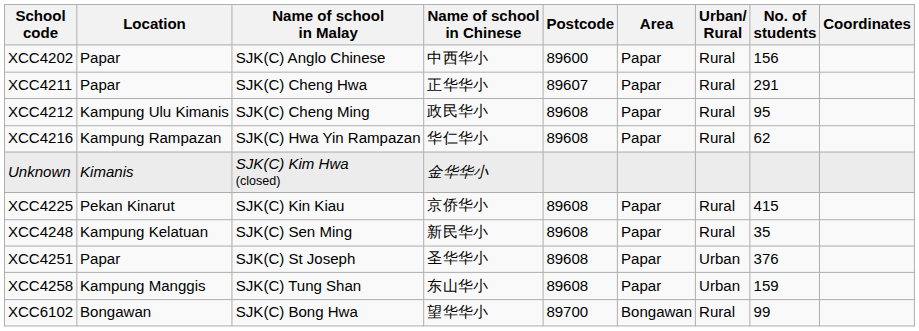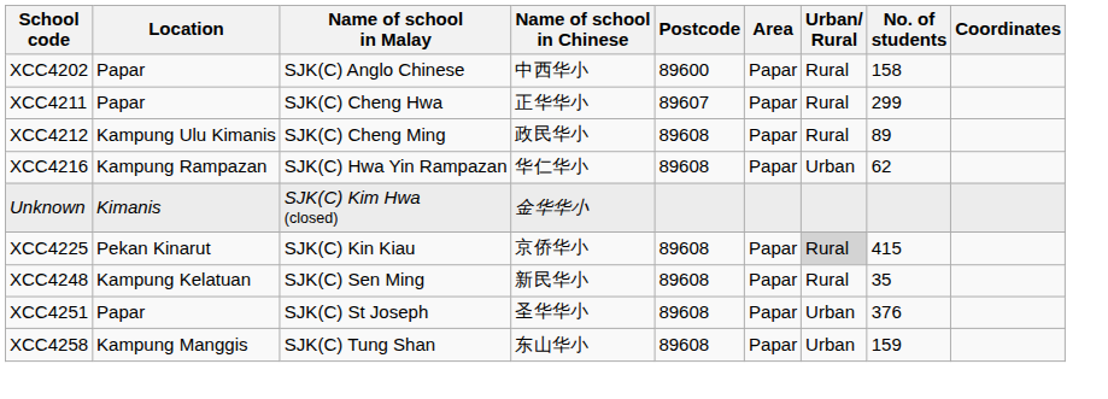XCC4202 | No. of students: 156 -> 158
XCC4211 | No. of students: 291 -> 299
XCC4212 | No. of students: 95 -> 89
XCC4216 | Urban/ Rural: Rural -> Urban
XCC4225 | Urban/ Rural: no background -> lightgrey background
- row: XCC6102 | Bongawan | SJK(C) Bong Hwa | 望华华小 | 89700 | Bongawan | Rural | 99
